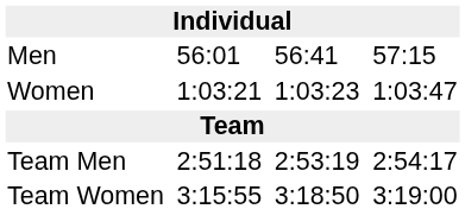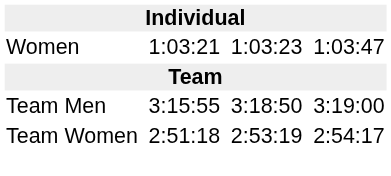- row: Men | 56:01 | 56:41 | 57:15
Team Men | column 3: 2:51:18 -> 3:15:55
Team Men | column 5: 2:53:19 -> 3:18:50
Team Men | column 7: 2:54:17 -> 3:19:00
Team Women | column 3: 3:15:55 -> 2:51:18
Team Women | column 5: 3:18:50 -> 2:53:19
Team Women | column 7: 3:19:00 -> 2:54:17
